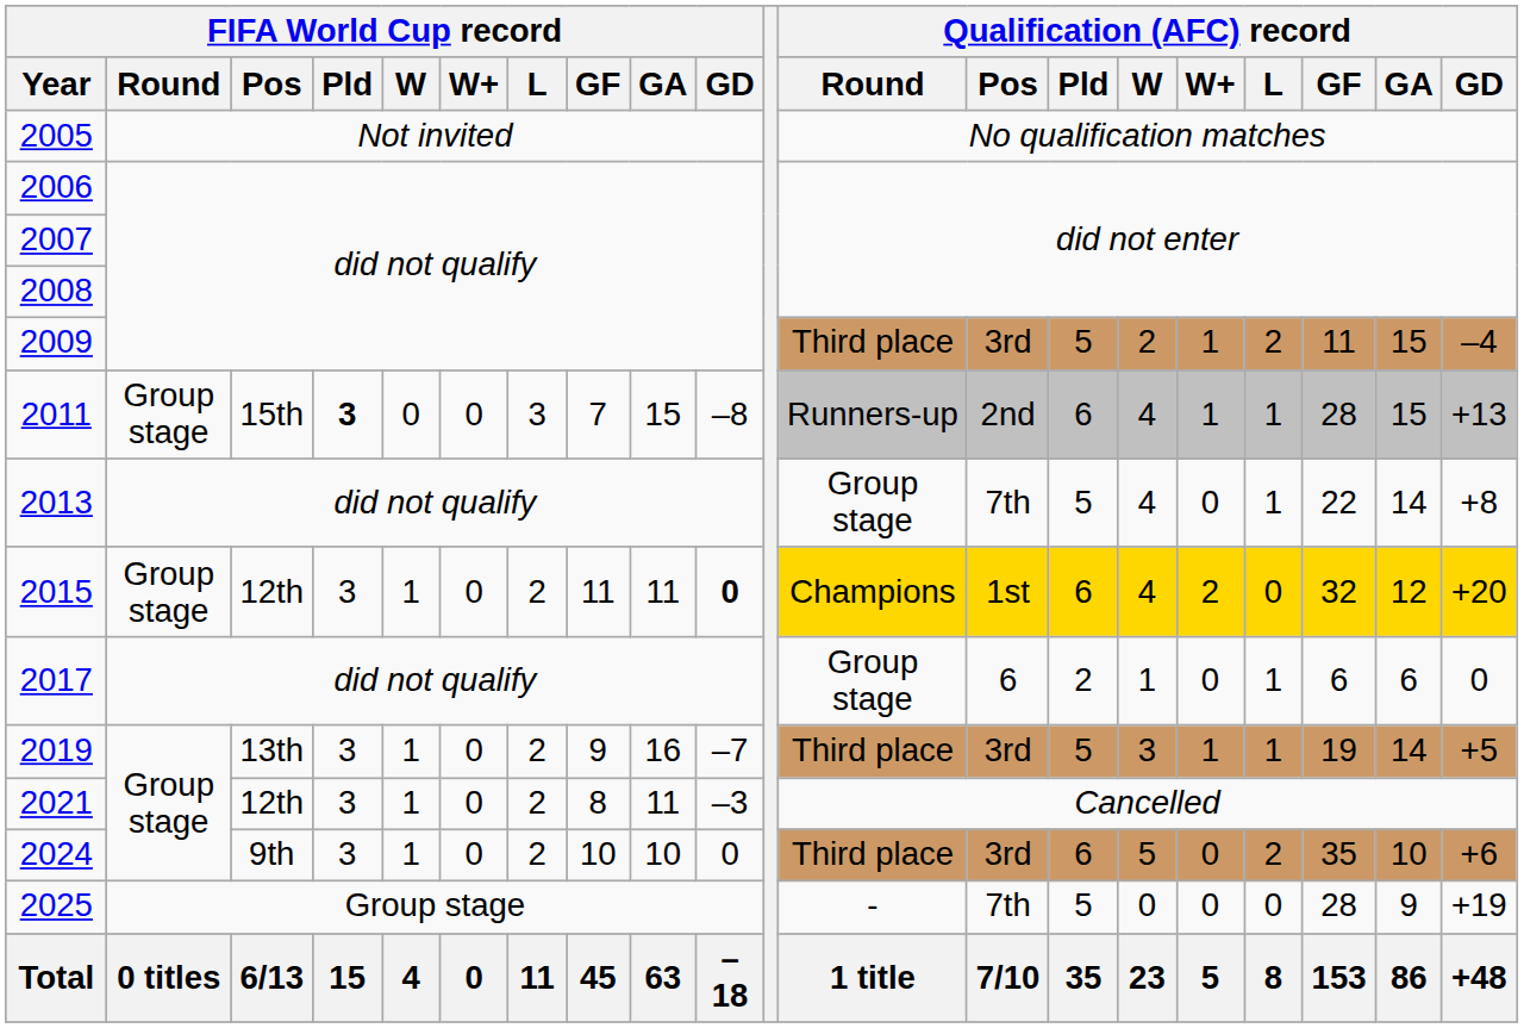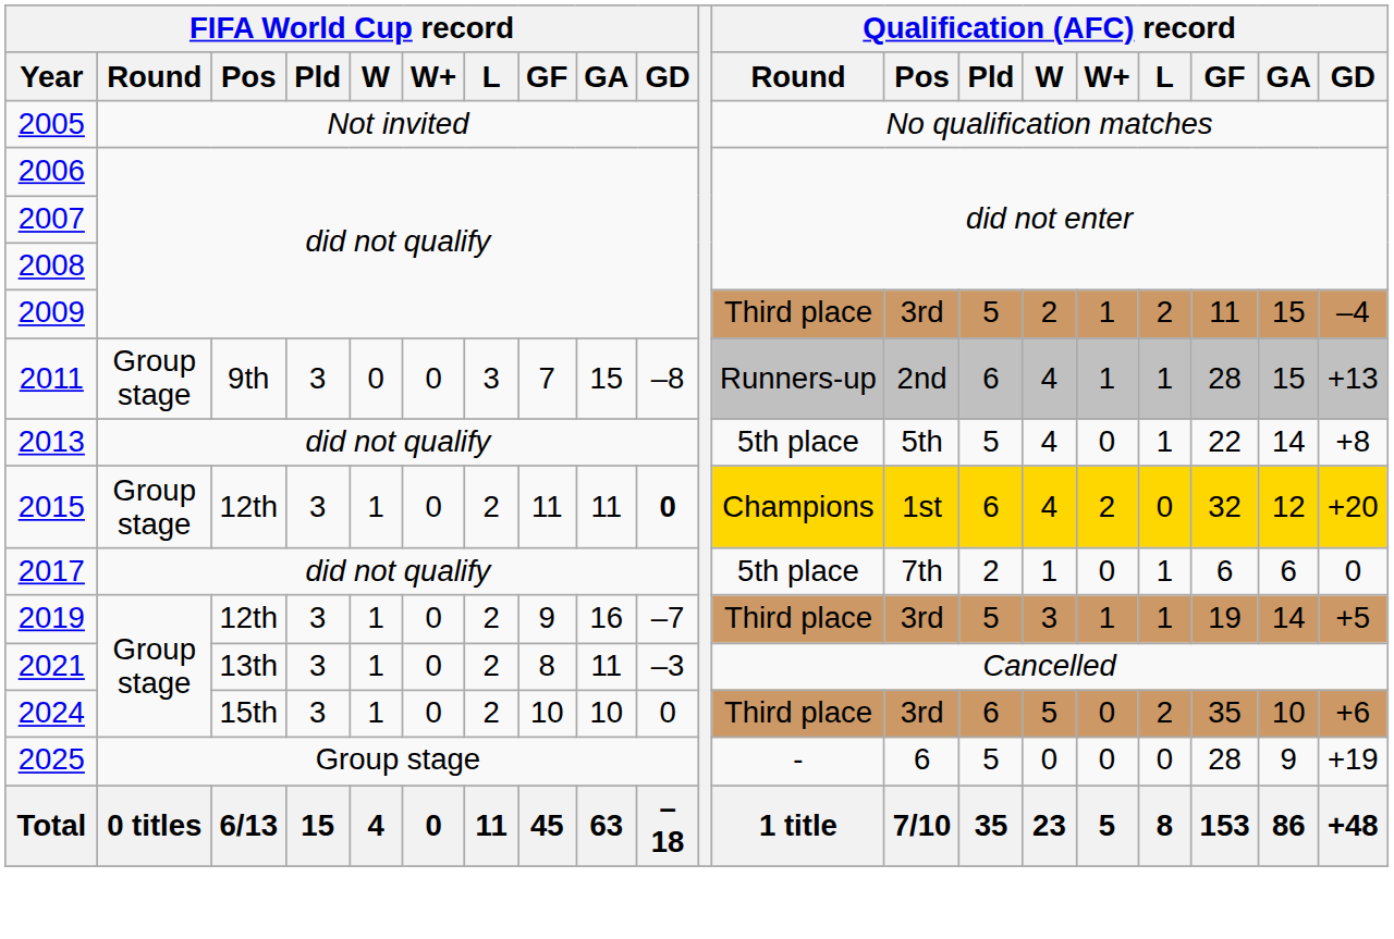2011 | FIFA World Cup record / Pos: 15th -> 9th
2011 | FIFA World Cup record / Pld: bold -> normal
2013 | Qualification (AFC) record / Round: Group stage -> 5th place
2013 | Qualification (AFC) record / Pos: 7th -> 5th
2017 | Qualification (AFC) record / Round: Group stage -> 5th place
2017 | Qualification (AFC) record / Pos: 6 -> 7th
2019 | FIFA World Cup record / Pos: 13th -> 12th
2021 | FIFA World Cup record / Pos: 12th -> 13th
2024 | FIFA World Cup record / Pos: 9th -> 15th
2025 | Qualification (AFC) record / Pos: 7th -> 6
